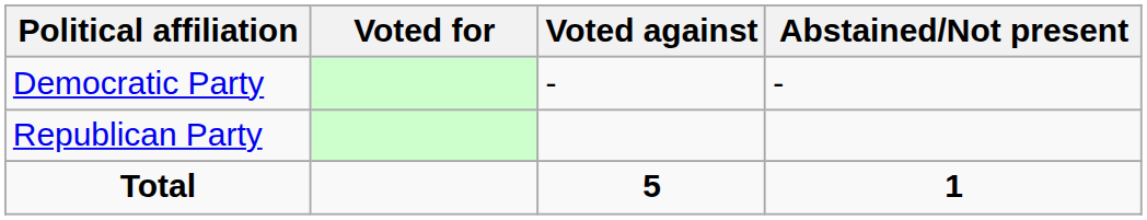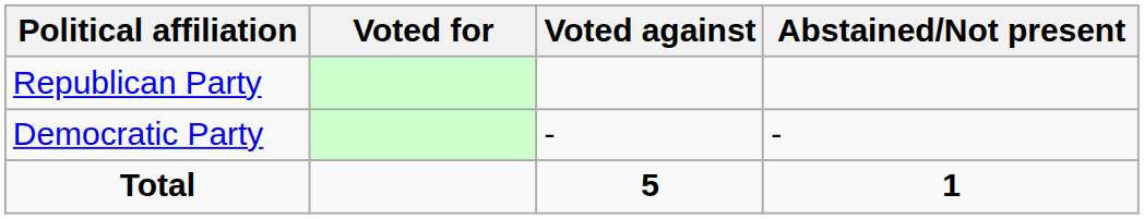rows swapped: Democratic Party <-> Republican Party
